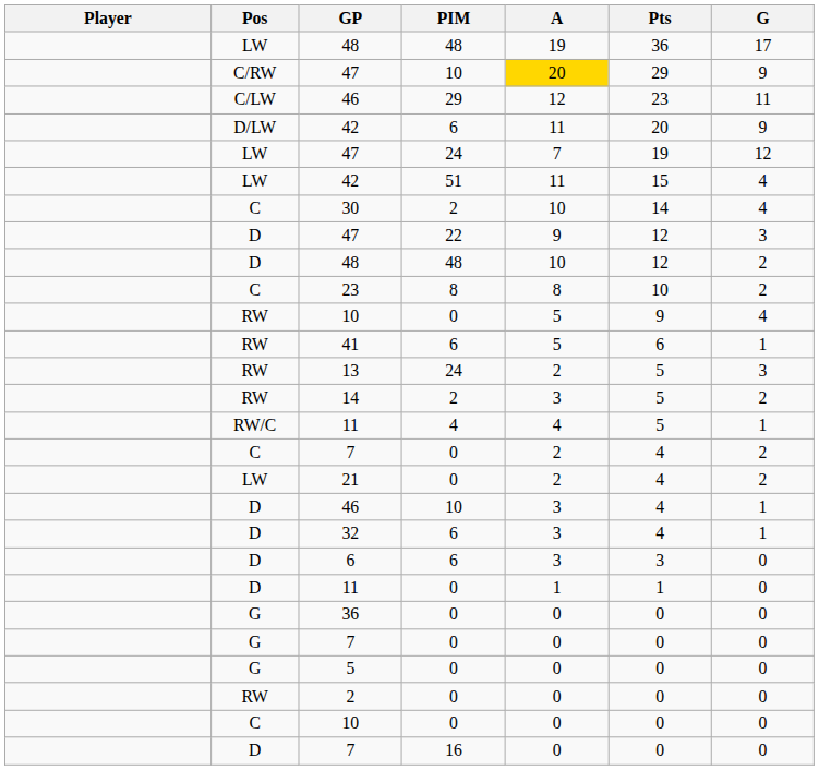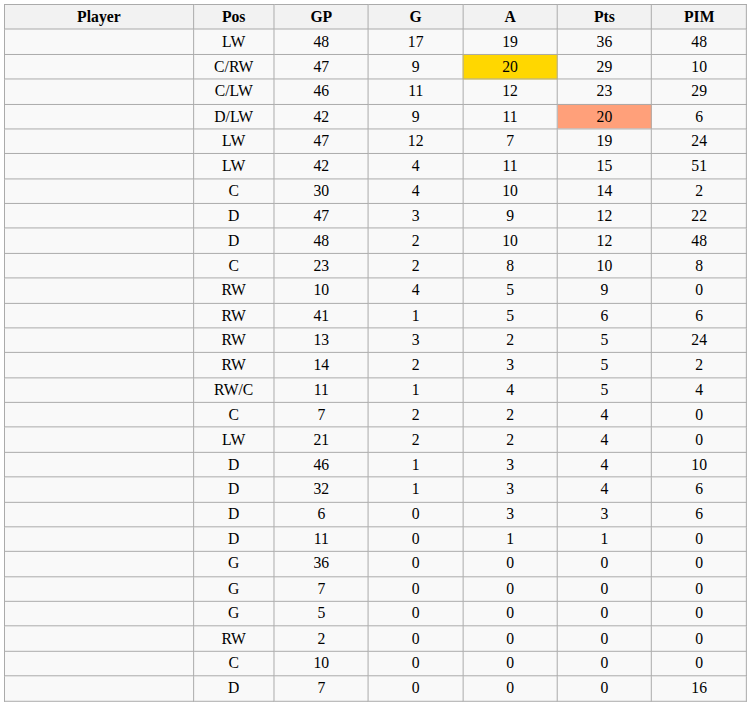columns swapped: G <-> PIM
D/LW / 42 | Pts: no background -> lightsalmon background
